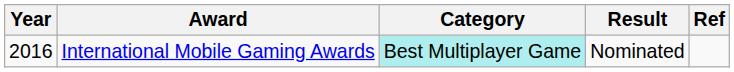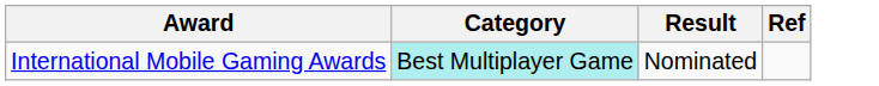- column: Year | 2016
